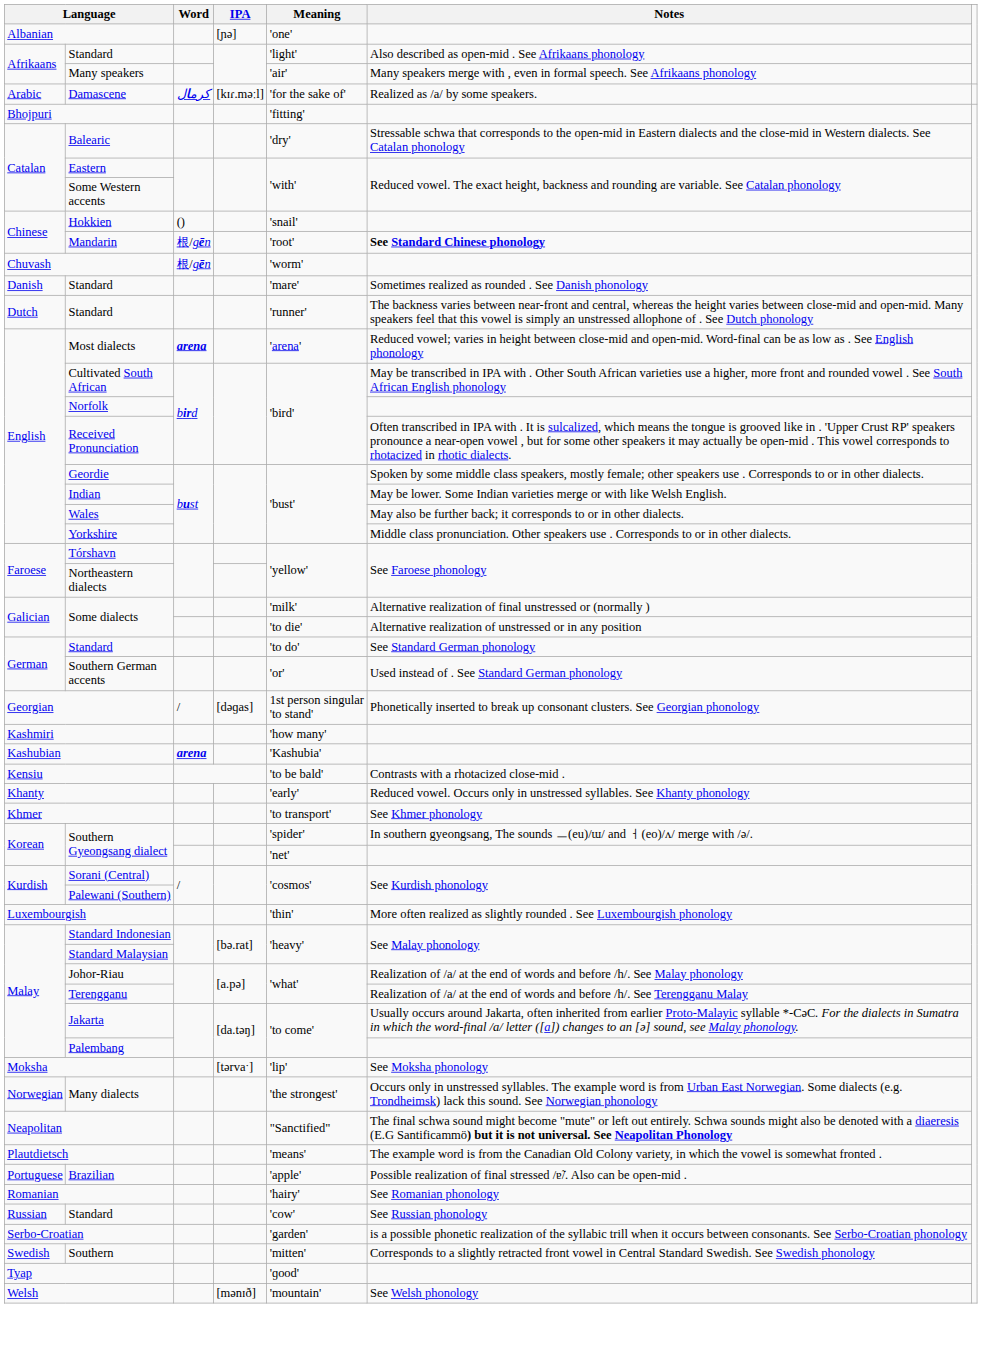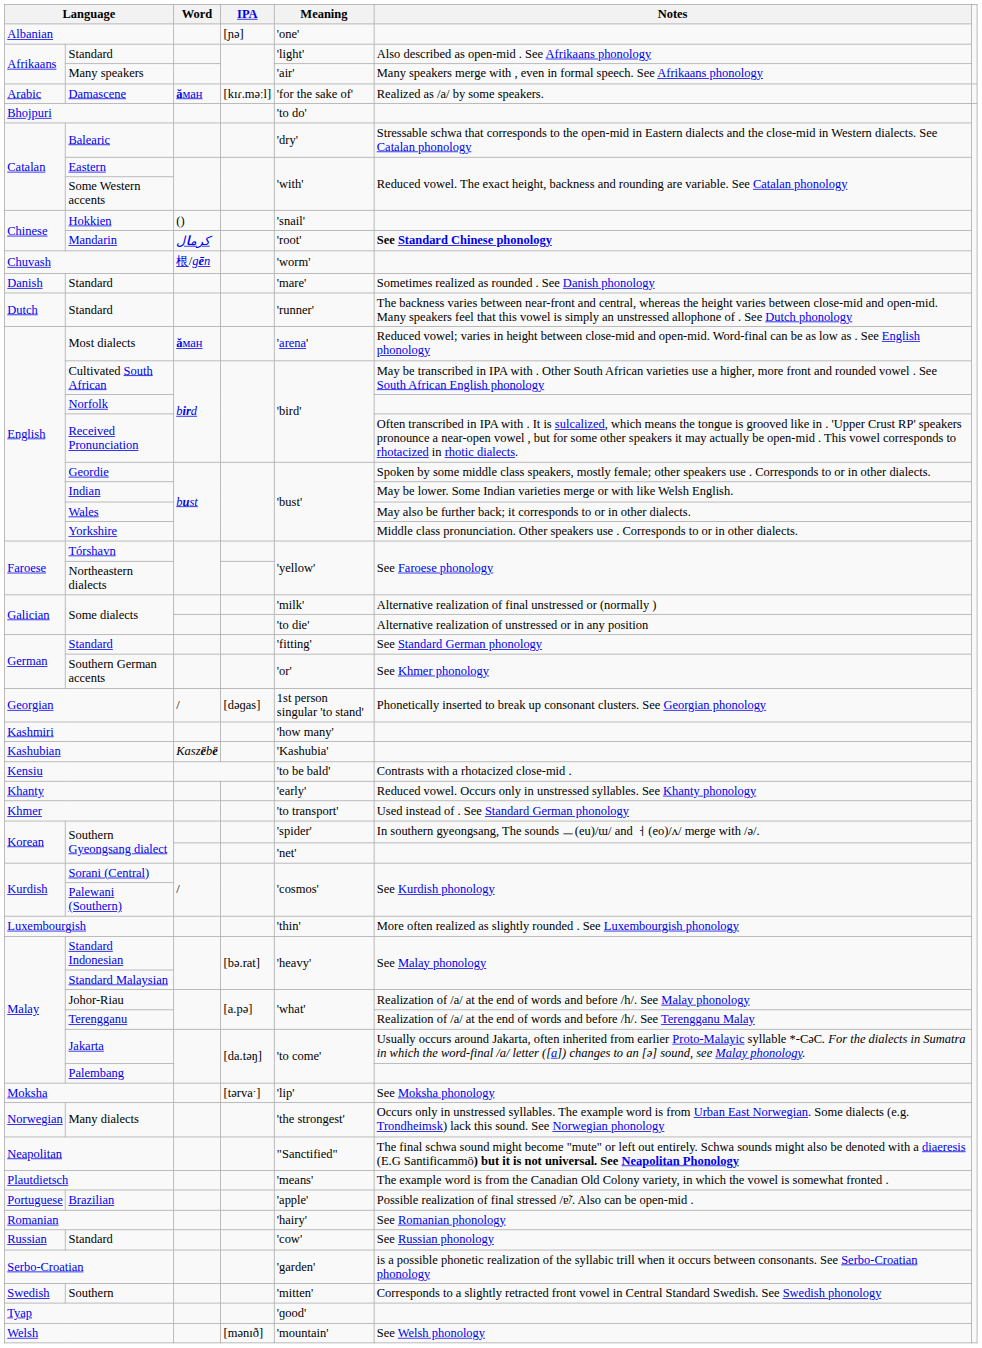Damascene | Word: كرمال -> ăман
Bhojpuri | Meaning: 'fitting' -> 'to do'
Mandarin | Word: 根/gēn -> كرمال
Most dialects | Word: arena -> ăман
German / Standard | Meaning: 'to do' -> 'fitting'
Southern German accents | Notes: Used instead of . See Standard German phonology -> See Khmer phonology
Kashubian | Word: arena -> Kaszëbë
Khmer | Notes: See Khmer phonology -> Used instead of . See Standard German phonology
